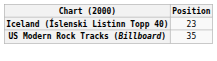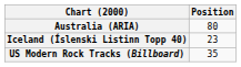+ row: Australia (ARIA) | 80
